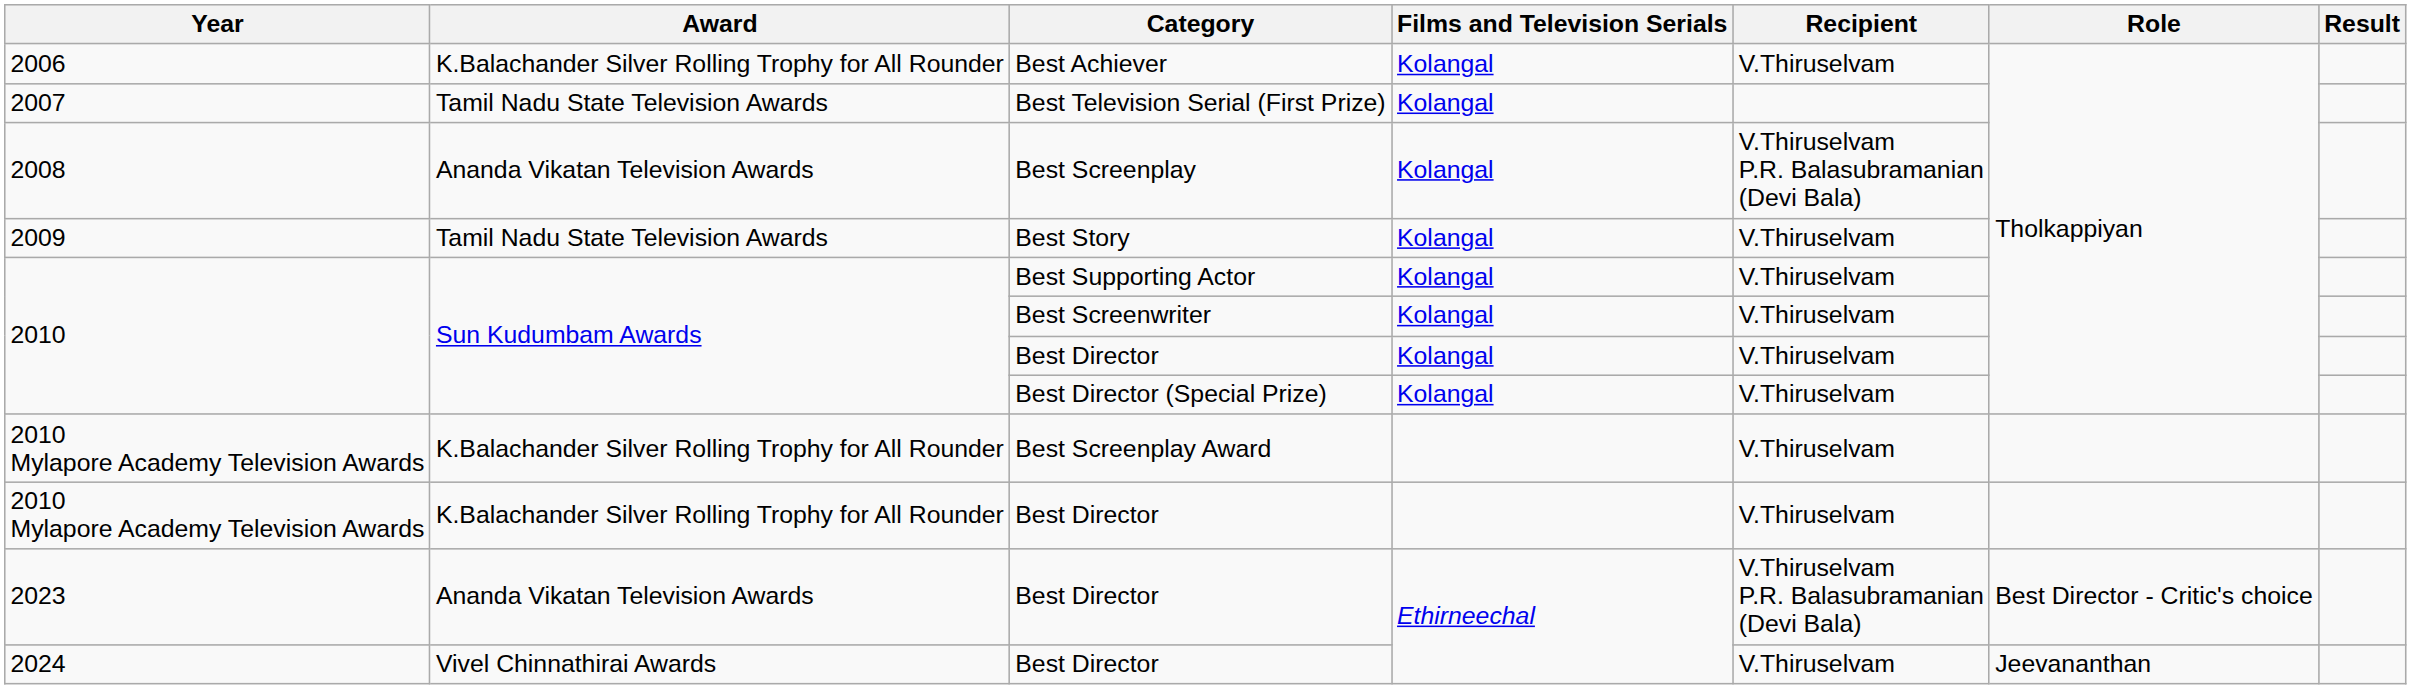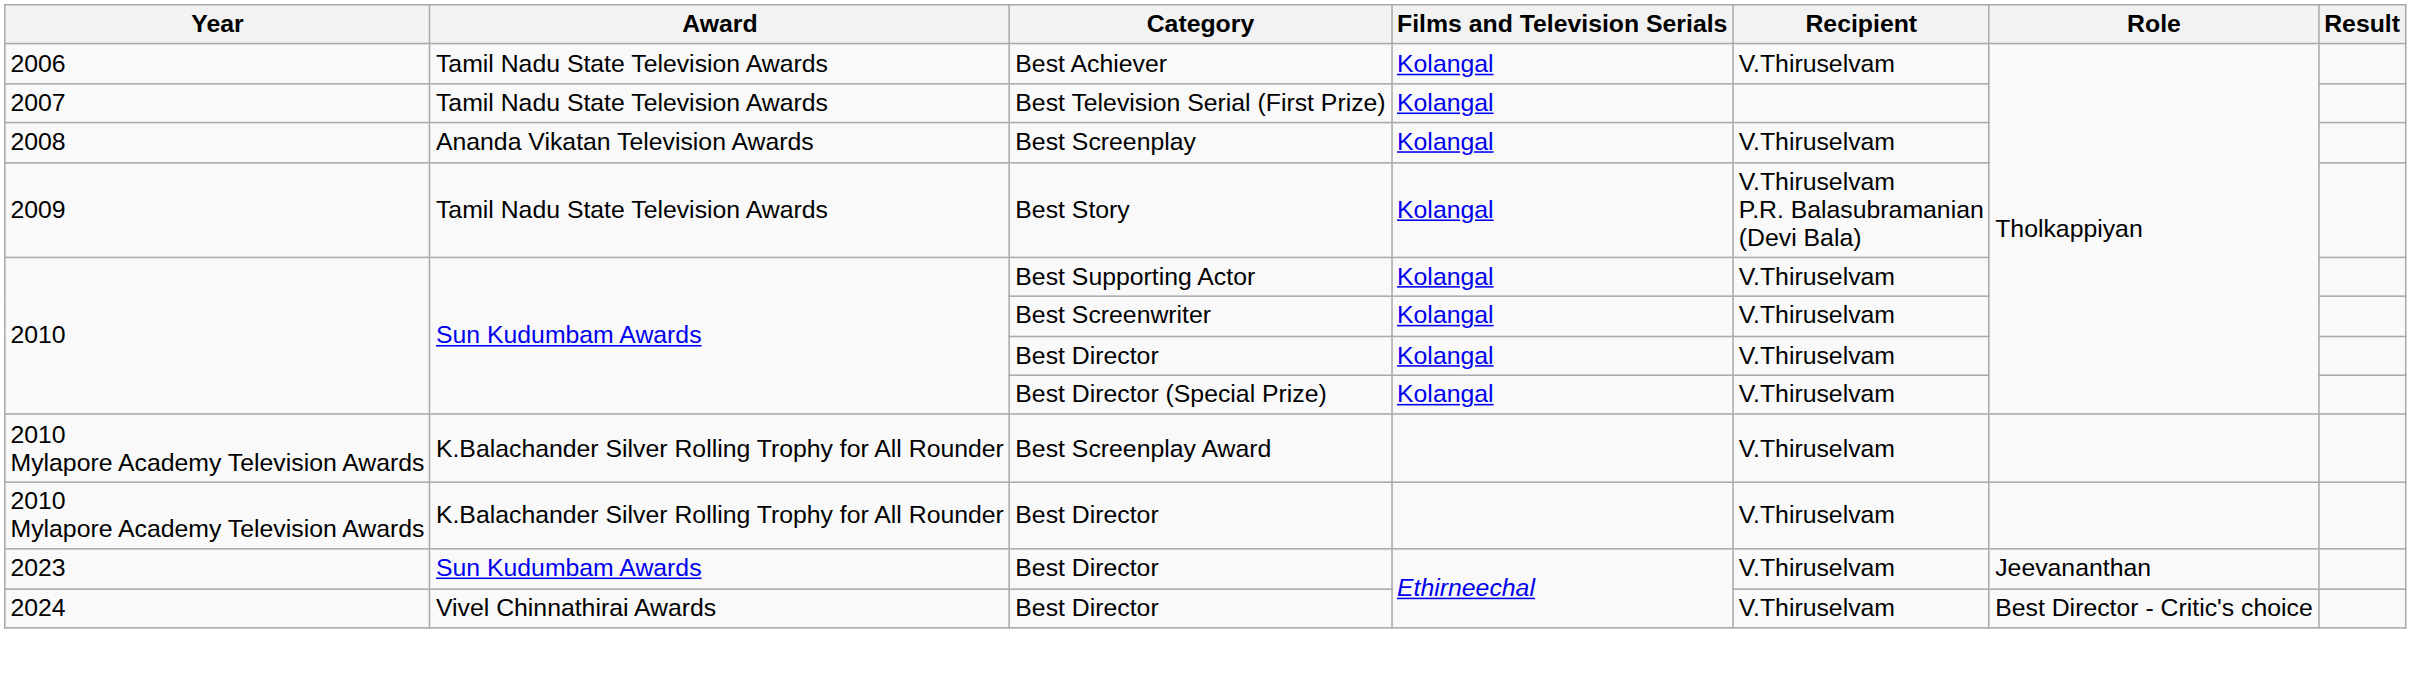Best Achiever | Award: K.Balachander Silver Rolling Trophy for All Rounder -> Tamil Nadu State Television Awards
Best Screenplay | Recipient: V.Thiruselvam P.R. Balasubramanian (Devi Bala) -> V.Thiruselvam
Best Story | Recipient: V.Thiruselvam -> V.Thiruselvam P.R. Balasubramanian (Devi Bala)
2023 / Best Director | Award: Ananda Vikatan Television Awards -> Sun Kudumbam Awards
2023 / Best Director | Recipient: V.Thiruselvam P.R. Balasubramanian (Devi Bala) -> V.Thiruselvam
2023 / Best Director | Role: Best Director - Critic's choice -> Jeevananthan
2024 / Best Director | Role: Jeevananthan -> Best Director - Critic's choice
